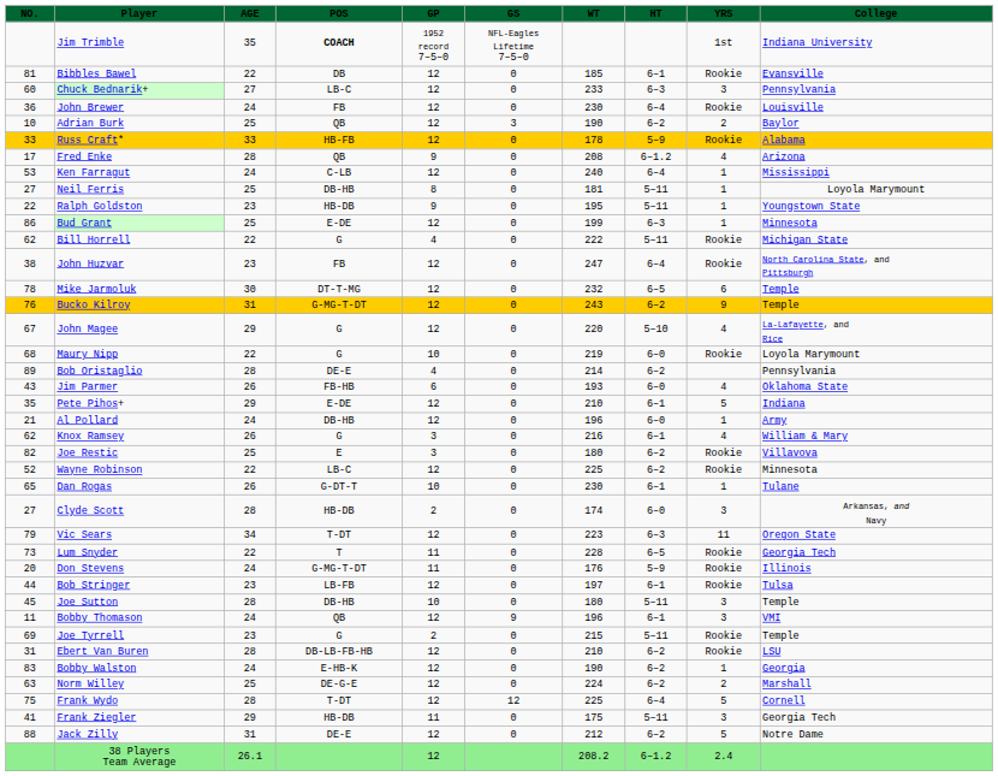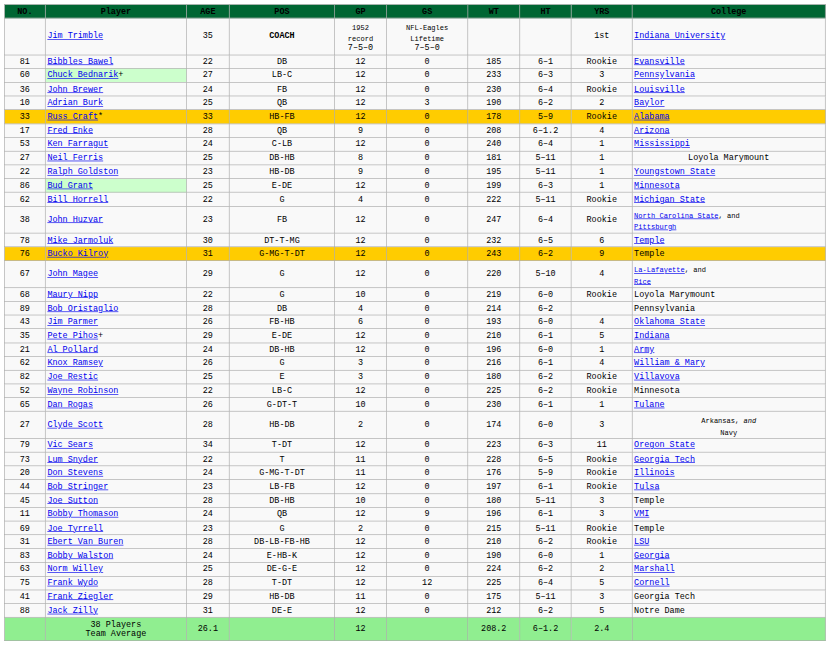Bob Oristaglio | POS: DE-E -> DB
Bobby Walston | HT: 6–2 -> 6–0
